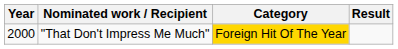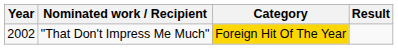"That Don't Impress Me Much" | Year: 2000 -> 2002
